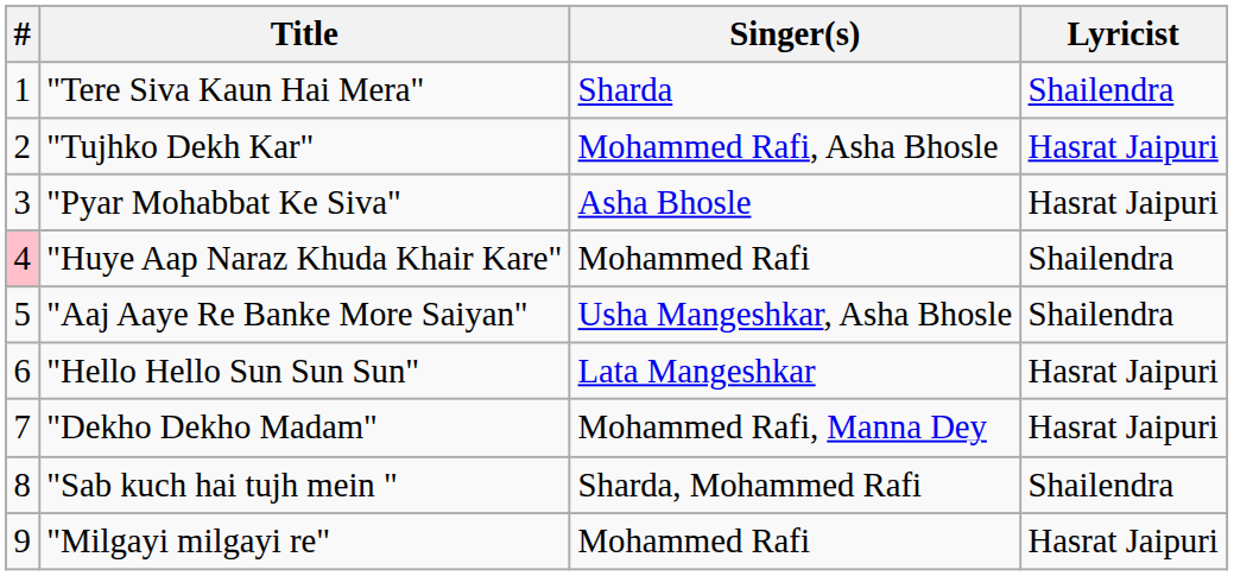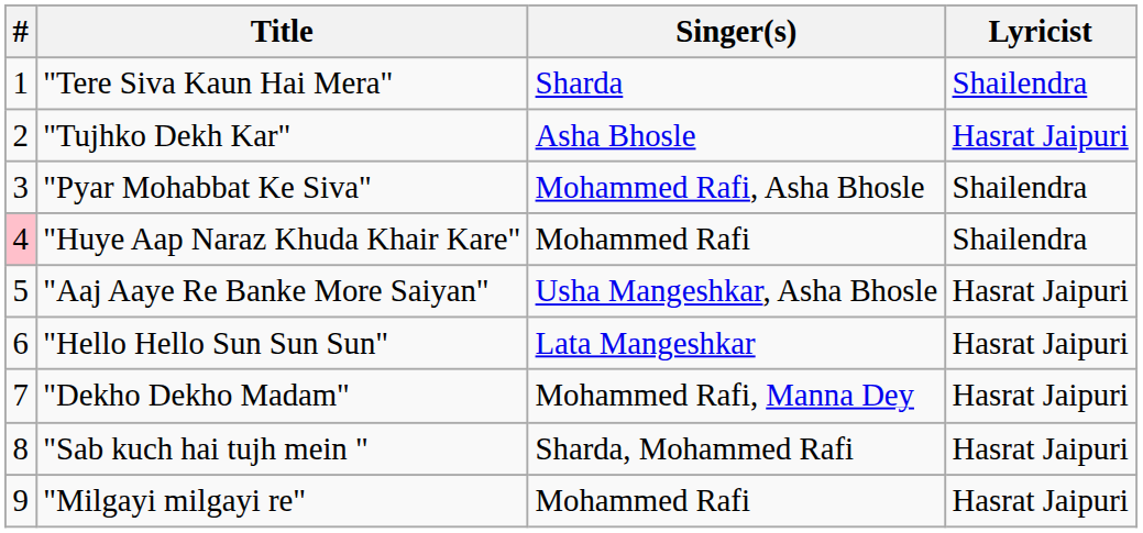"Tujhko Dekh Kar" | Singer(s): Mohammed Rafi, Asha Bhosle -> Asha Bhosle
"Pyar Mohabbat Ke Siva" | Singer(s): Asha Bhosle -> Mohammed Rafi, Asha Bhosle
"Pyar Mohabbat Ke Siva" | Lyricist: Hasrat Jaipuri -> Shailendra
"Aaj Aaye Re Banke More Saiyan" | Lyricist: Shailendra -> Hasrat Jaipuri
"Sab kuch hai tujh mein " | Lyricist: Shailendra -> Hasrat Jaipuri
